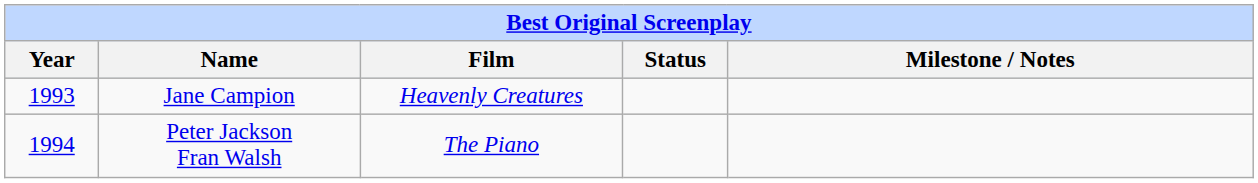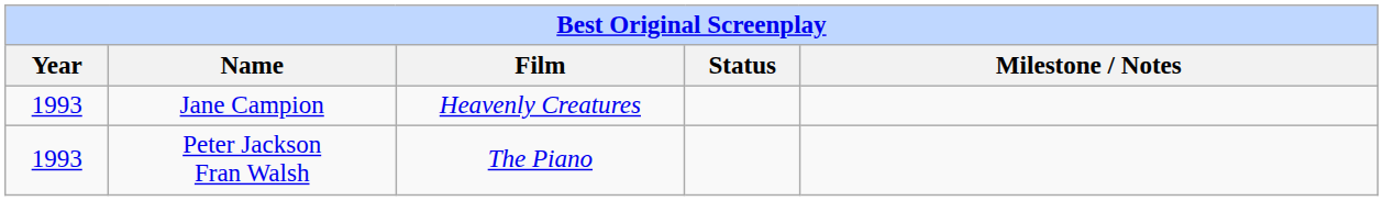Peter Jackson Fran Walsh | Year: 1994 -> 1993
